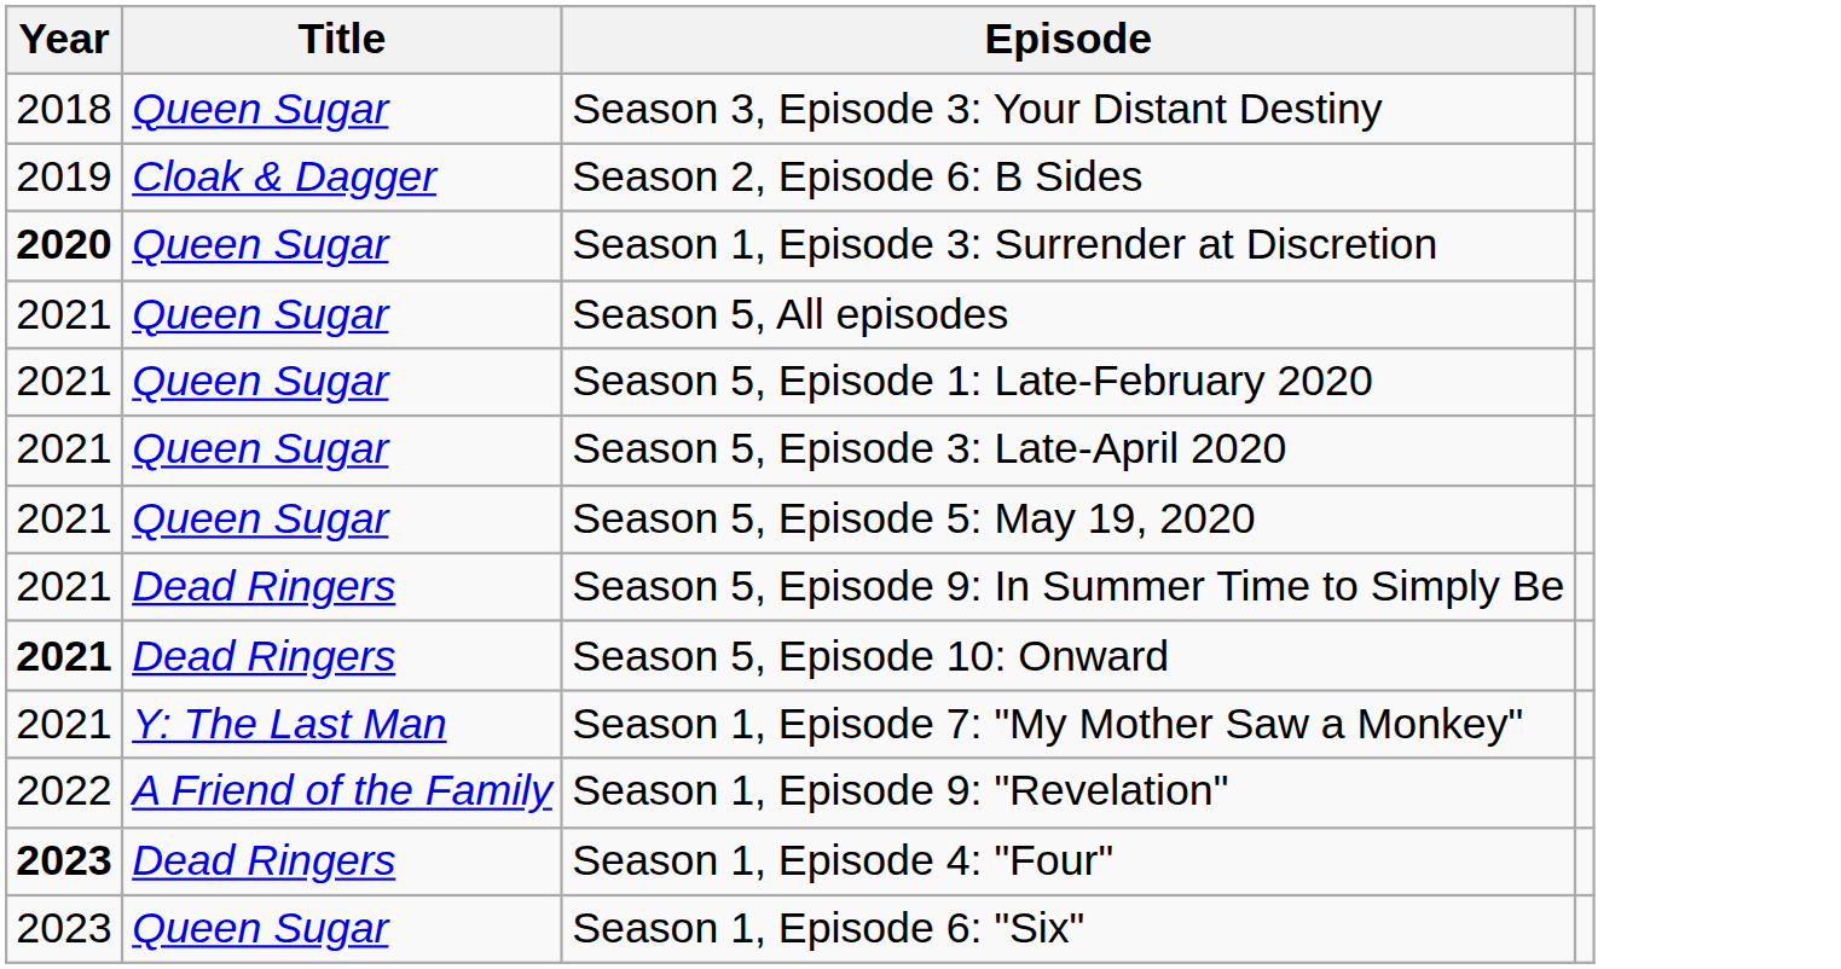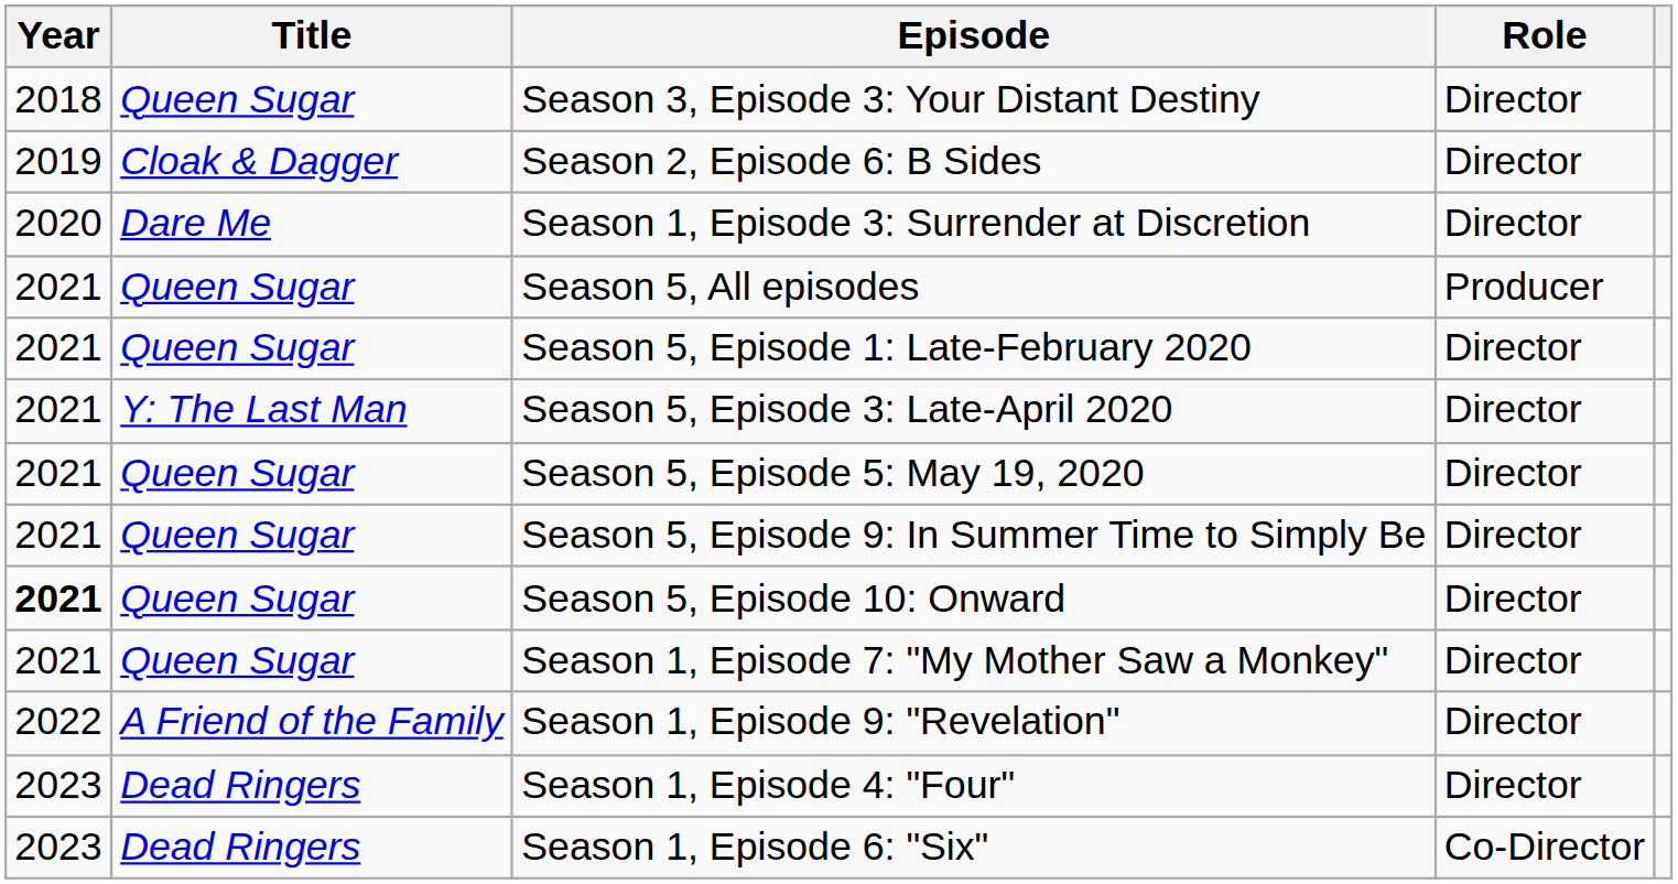+ column: Role | Director | Director | Director | Producer | Director | Director | Director | Director | Director | Director | Director | Director | Co-Director
Season 1, Episode 3: Surrender at Discretion | Year: bold -> normal
Season 1, Episode 3: Surrender at Discretion | Title: Queen Sugar -> Dare Me
Season 5, Episode 3: Late-April 2020 | Title: Queen Sugar -> Y: The Last Man
Season 5, Episode 9: In Summer Time to Simply Be | Title: Dead Ringers -> Queen Sugar
Season 5, Episode 10: Onward | Title: Dead Ringers -> Queen Sugar
Season 1, Episode 7: "My Mother Saw a Monkey" | Title: Y: The Last Man -> Queen Sugar
Season 1, Episode 4: "Four" | Year: bold -> normal
Season 1, Episode 6: "Six" | Title: Queen Sugar -> Dead Ringers
